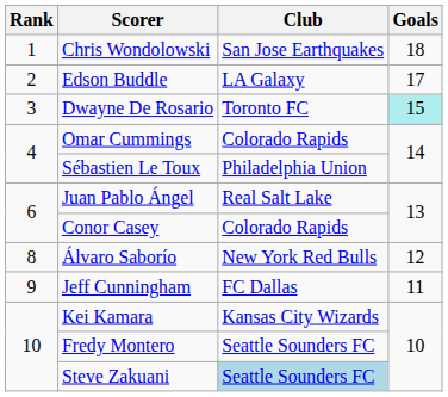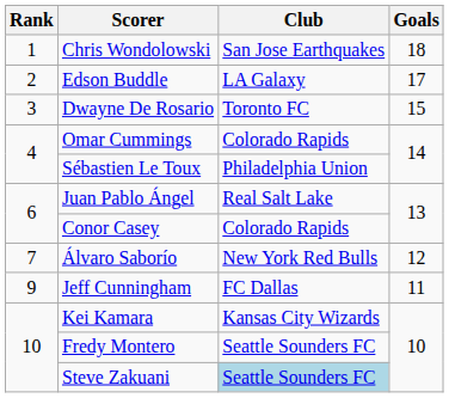Dwayne De Rosario | Goals: paleturquoise background -> no background
Álvaro Saborío | Rank: 8 -> 7
